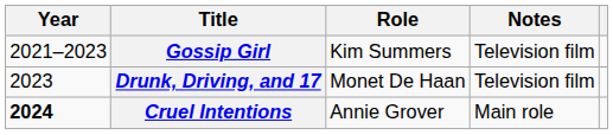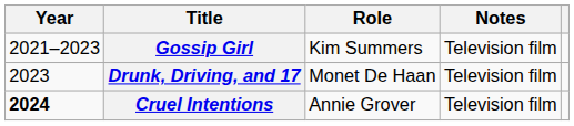Cruel Intentions | Notes: Main role -> Television film
